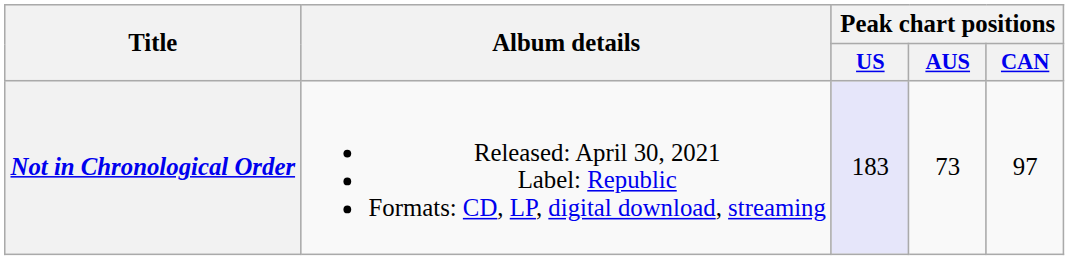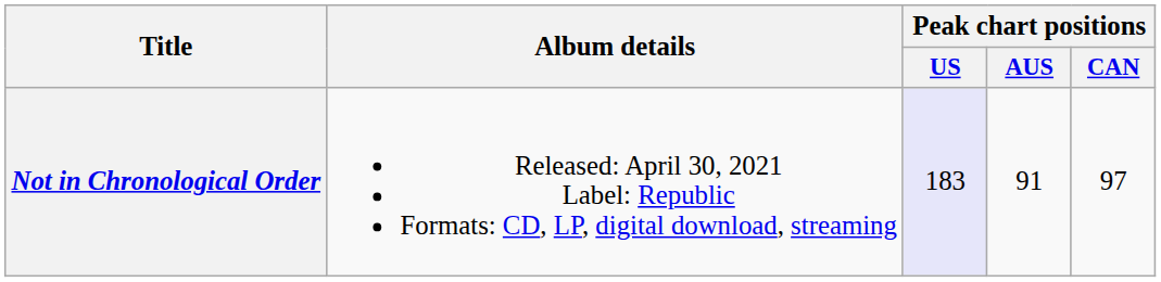Not in Chronological Order | Peak chart positions / AUS: 73 -> 91
